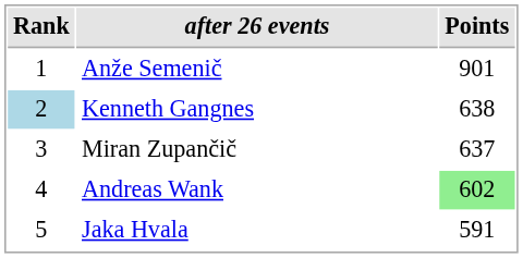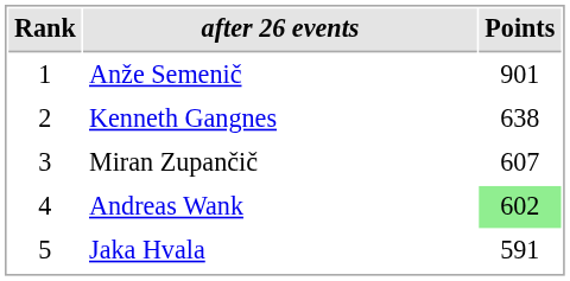Kenneth Gangnes | Rank: lightblue background -> no background
Miran Zupančič | Points: 637 -> 607
